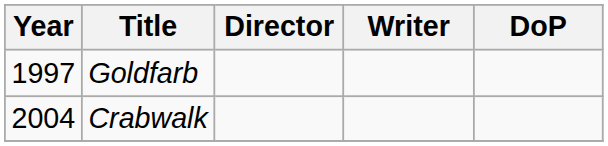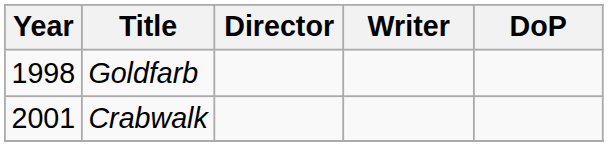Goldfarb | Year: 1997 -> 1998
Crabwalk | Year: 2004 -> 2001
